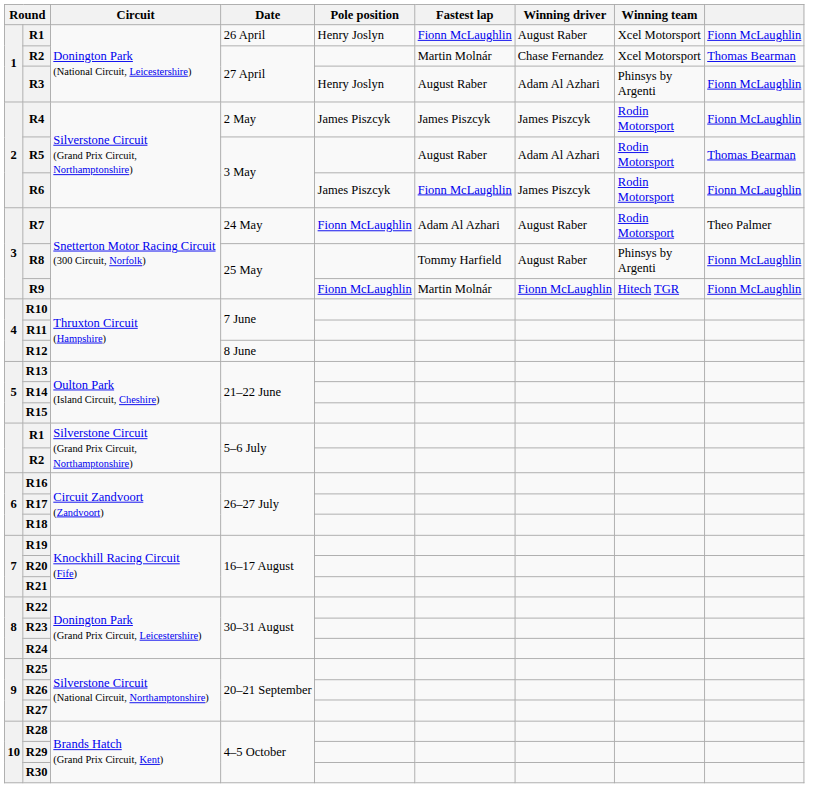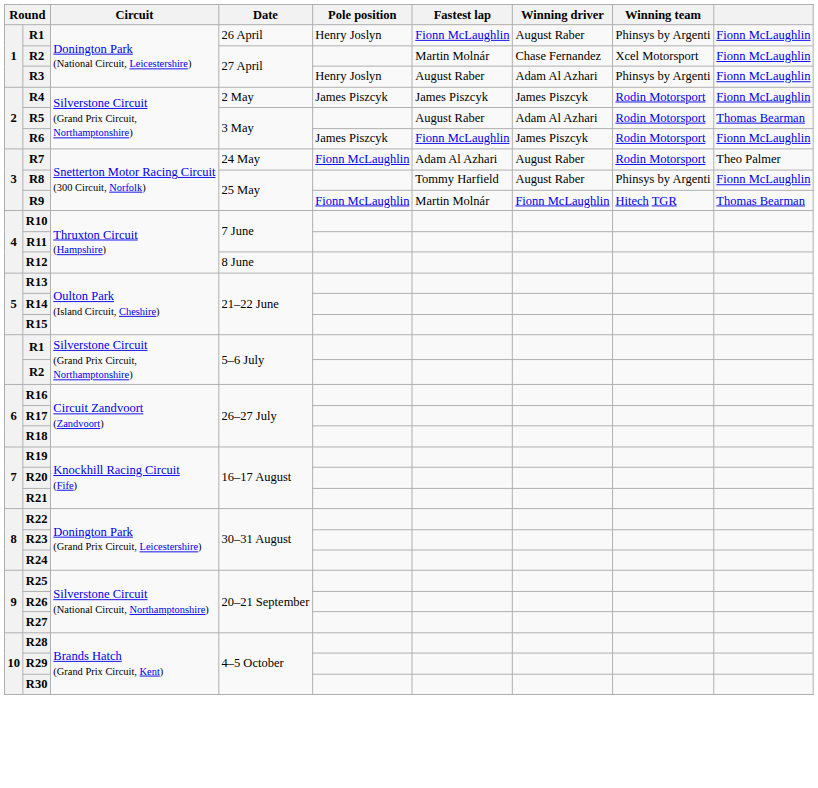R1 / 26 April | Winning team: Xcel Motorsport -> Phinsys by Argenti
R2 / 27 April | column 9: Thomas Bearman -> Fionn McLaughlin
R9 | column 9: Fionn McLaughlin -> Thomas Bearman
